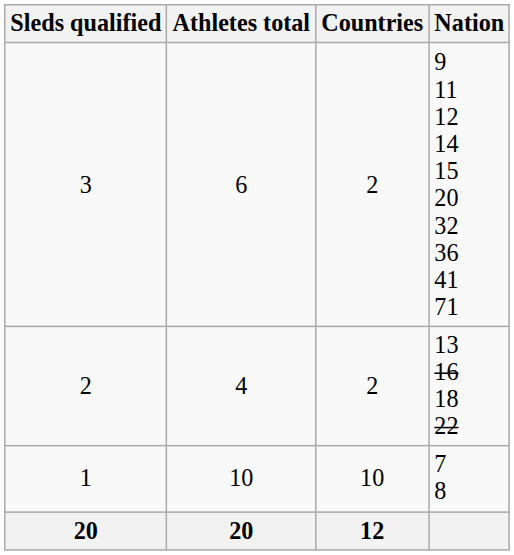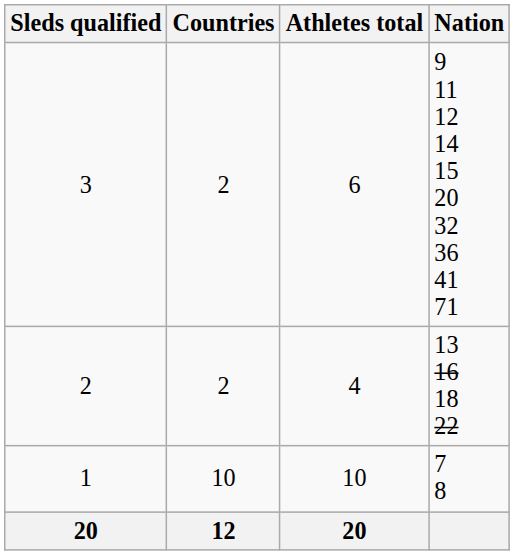columns swapped: Countries <-> Athletes total
